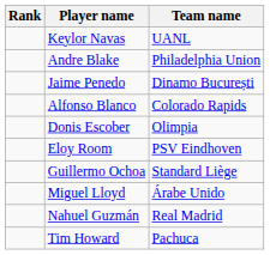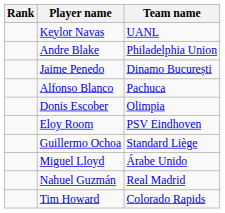Alfonso Blanco | Team name: Colorado Rapids -> Pachuca
Tim Howard | Team name: Pachuca -> Colorado Rapids
